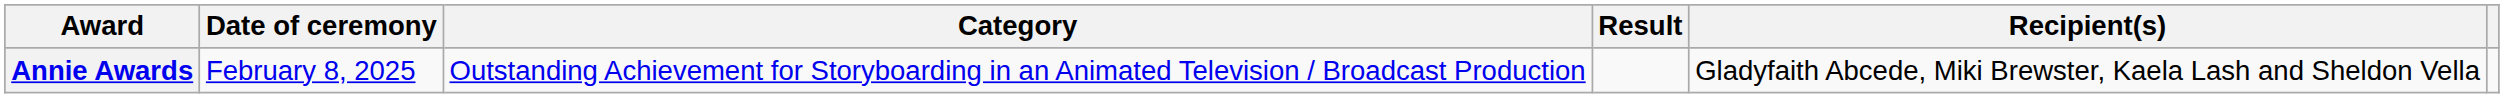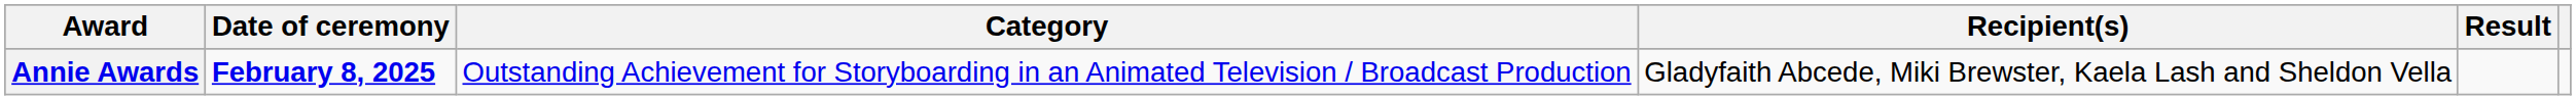columns swapped: Recipient(s) <-> Result
Annie Awards | Date of ceremony: normal -> bold
